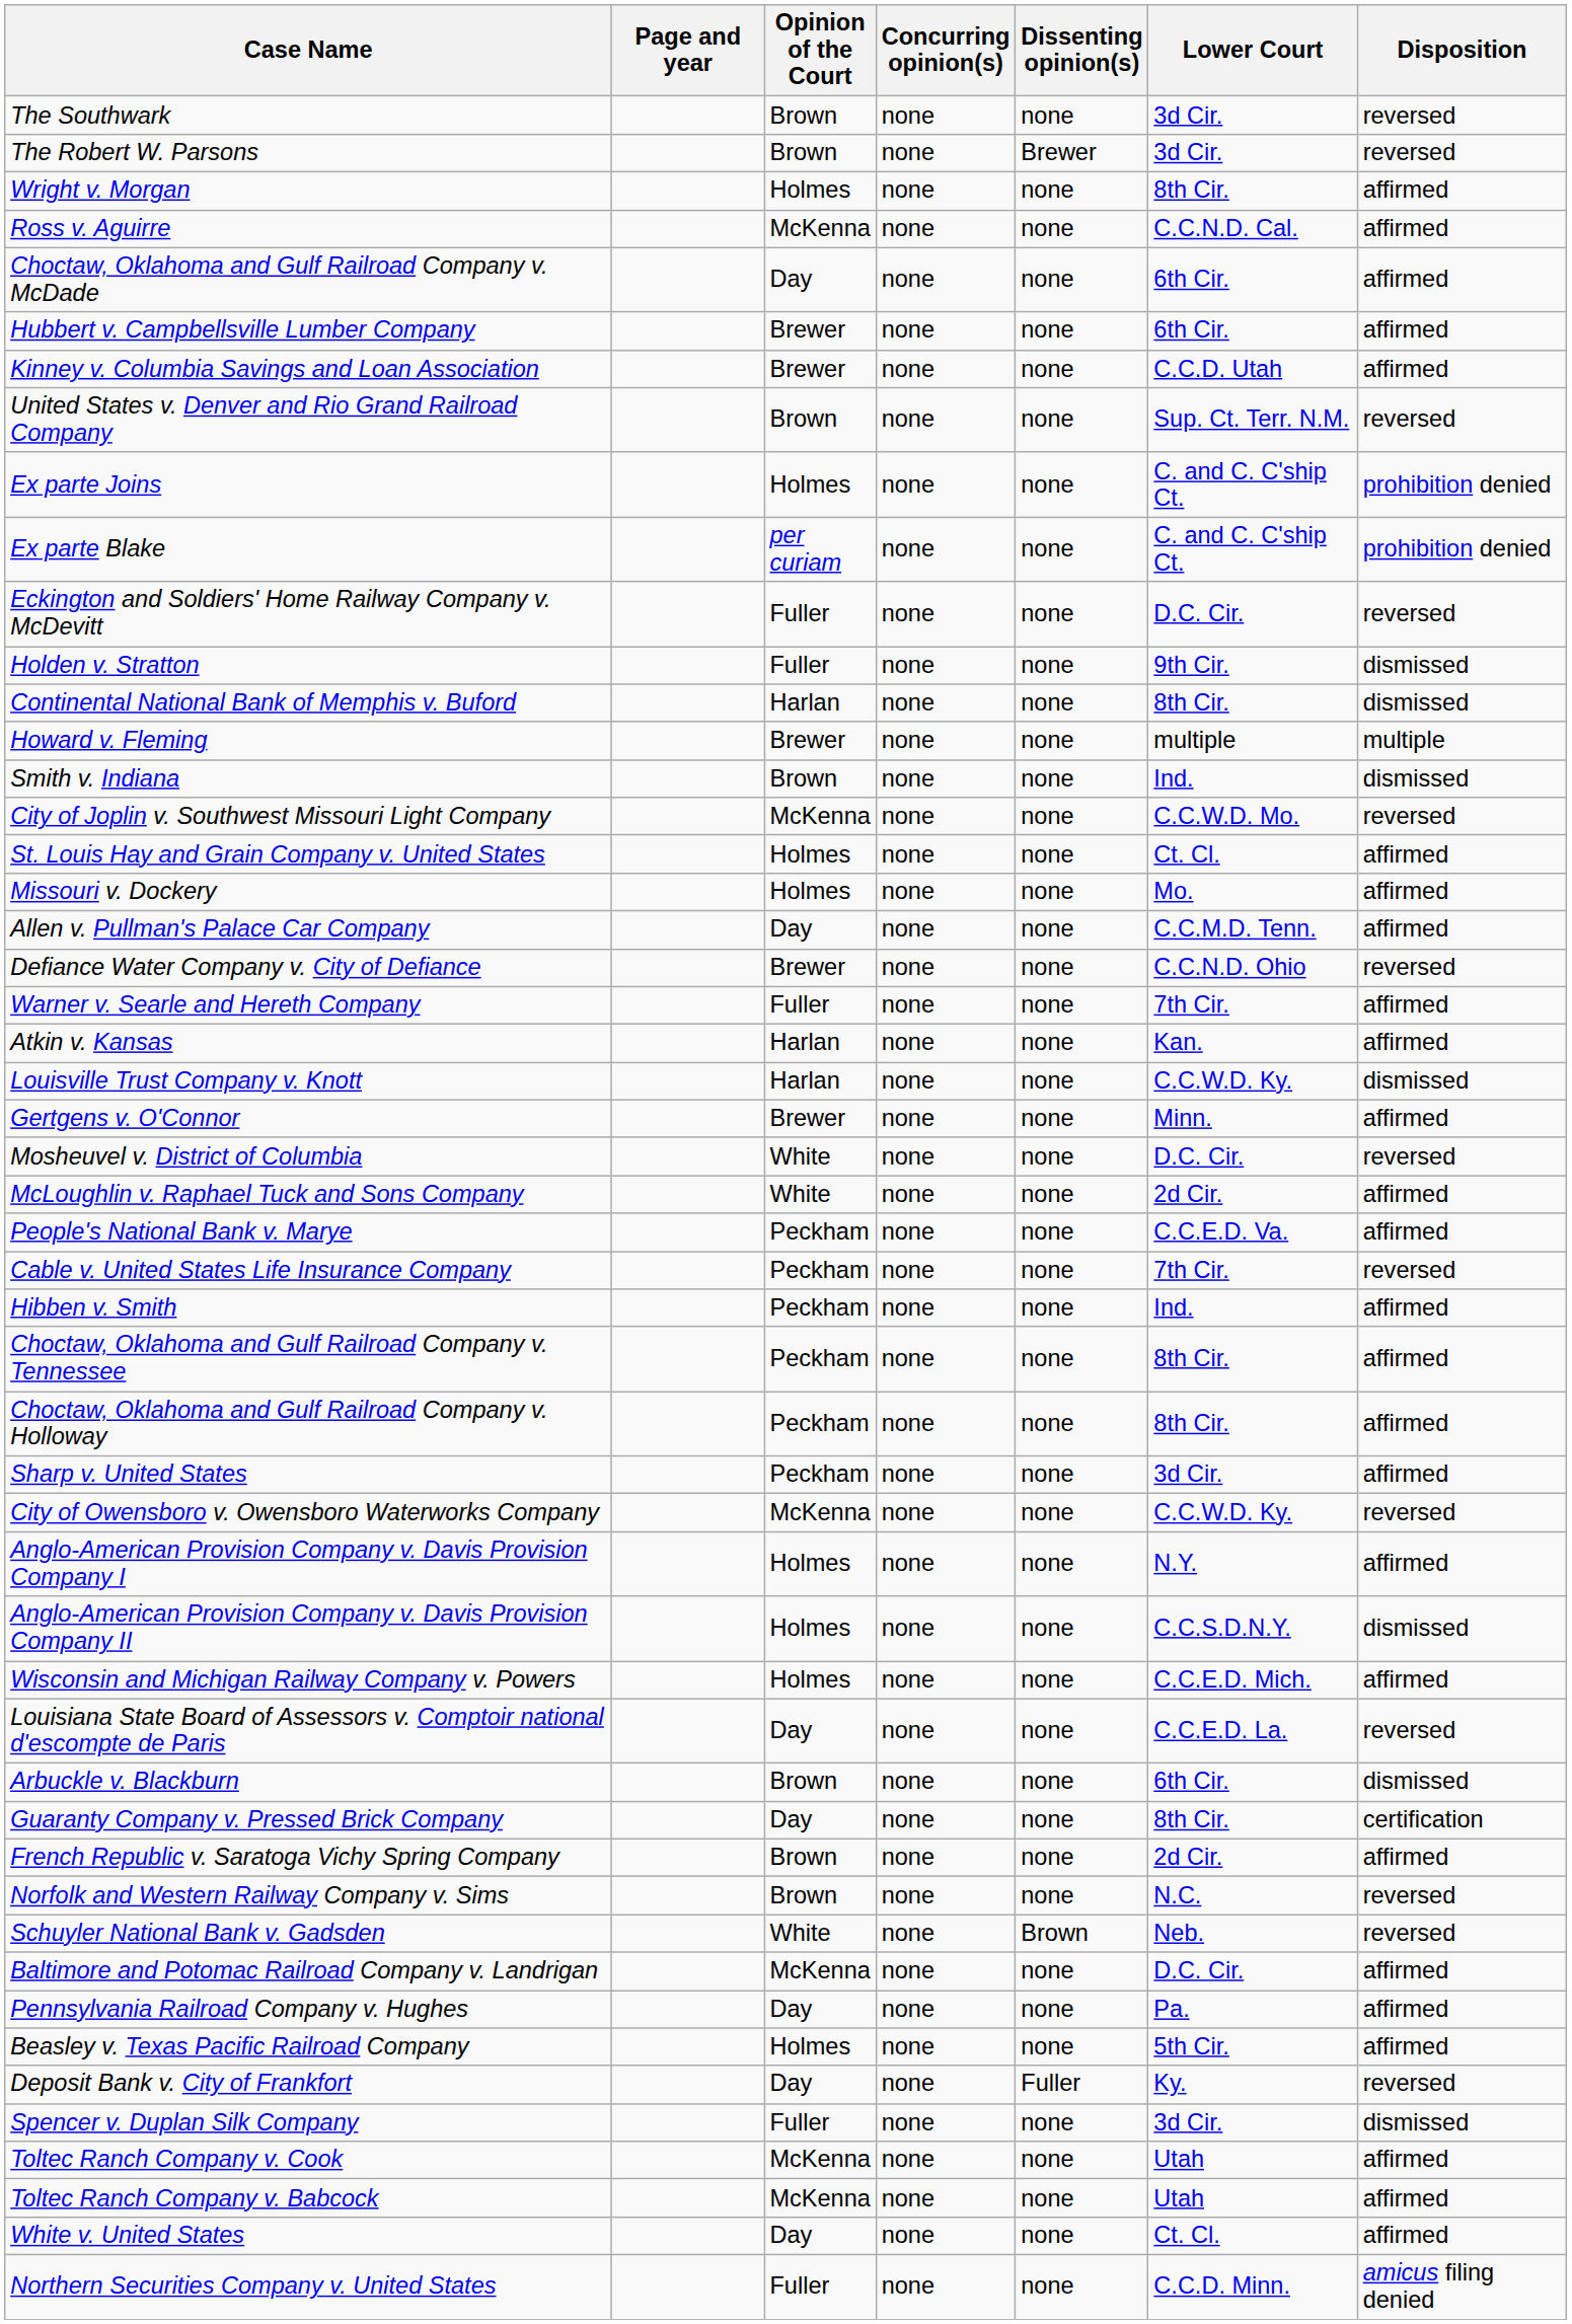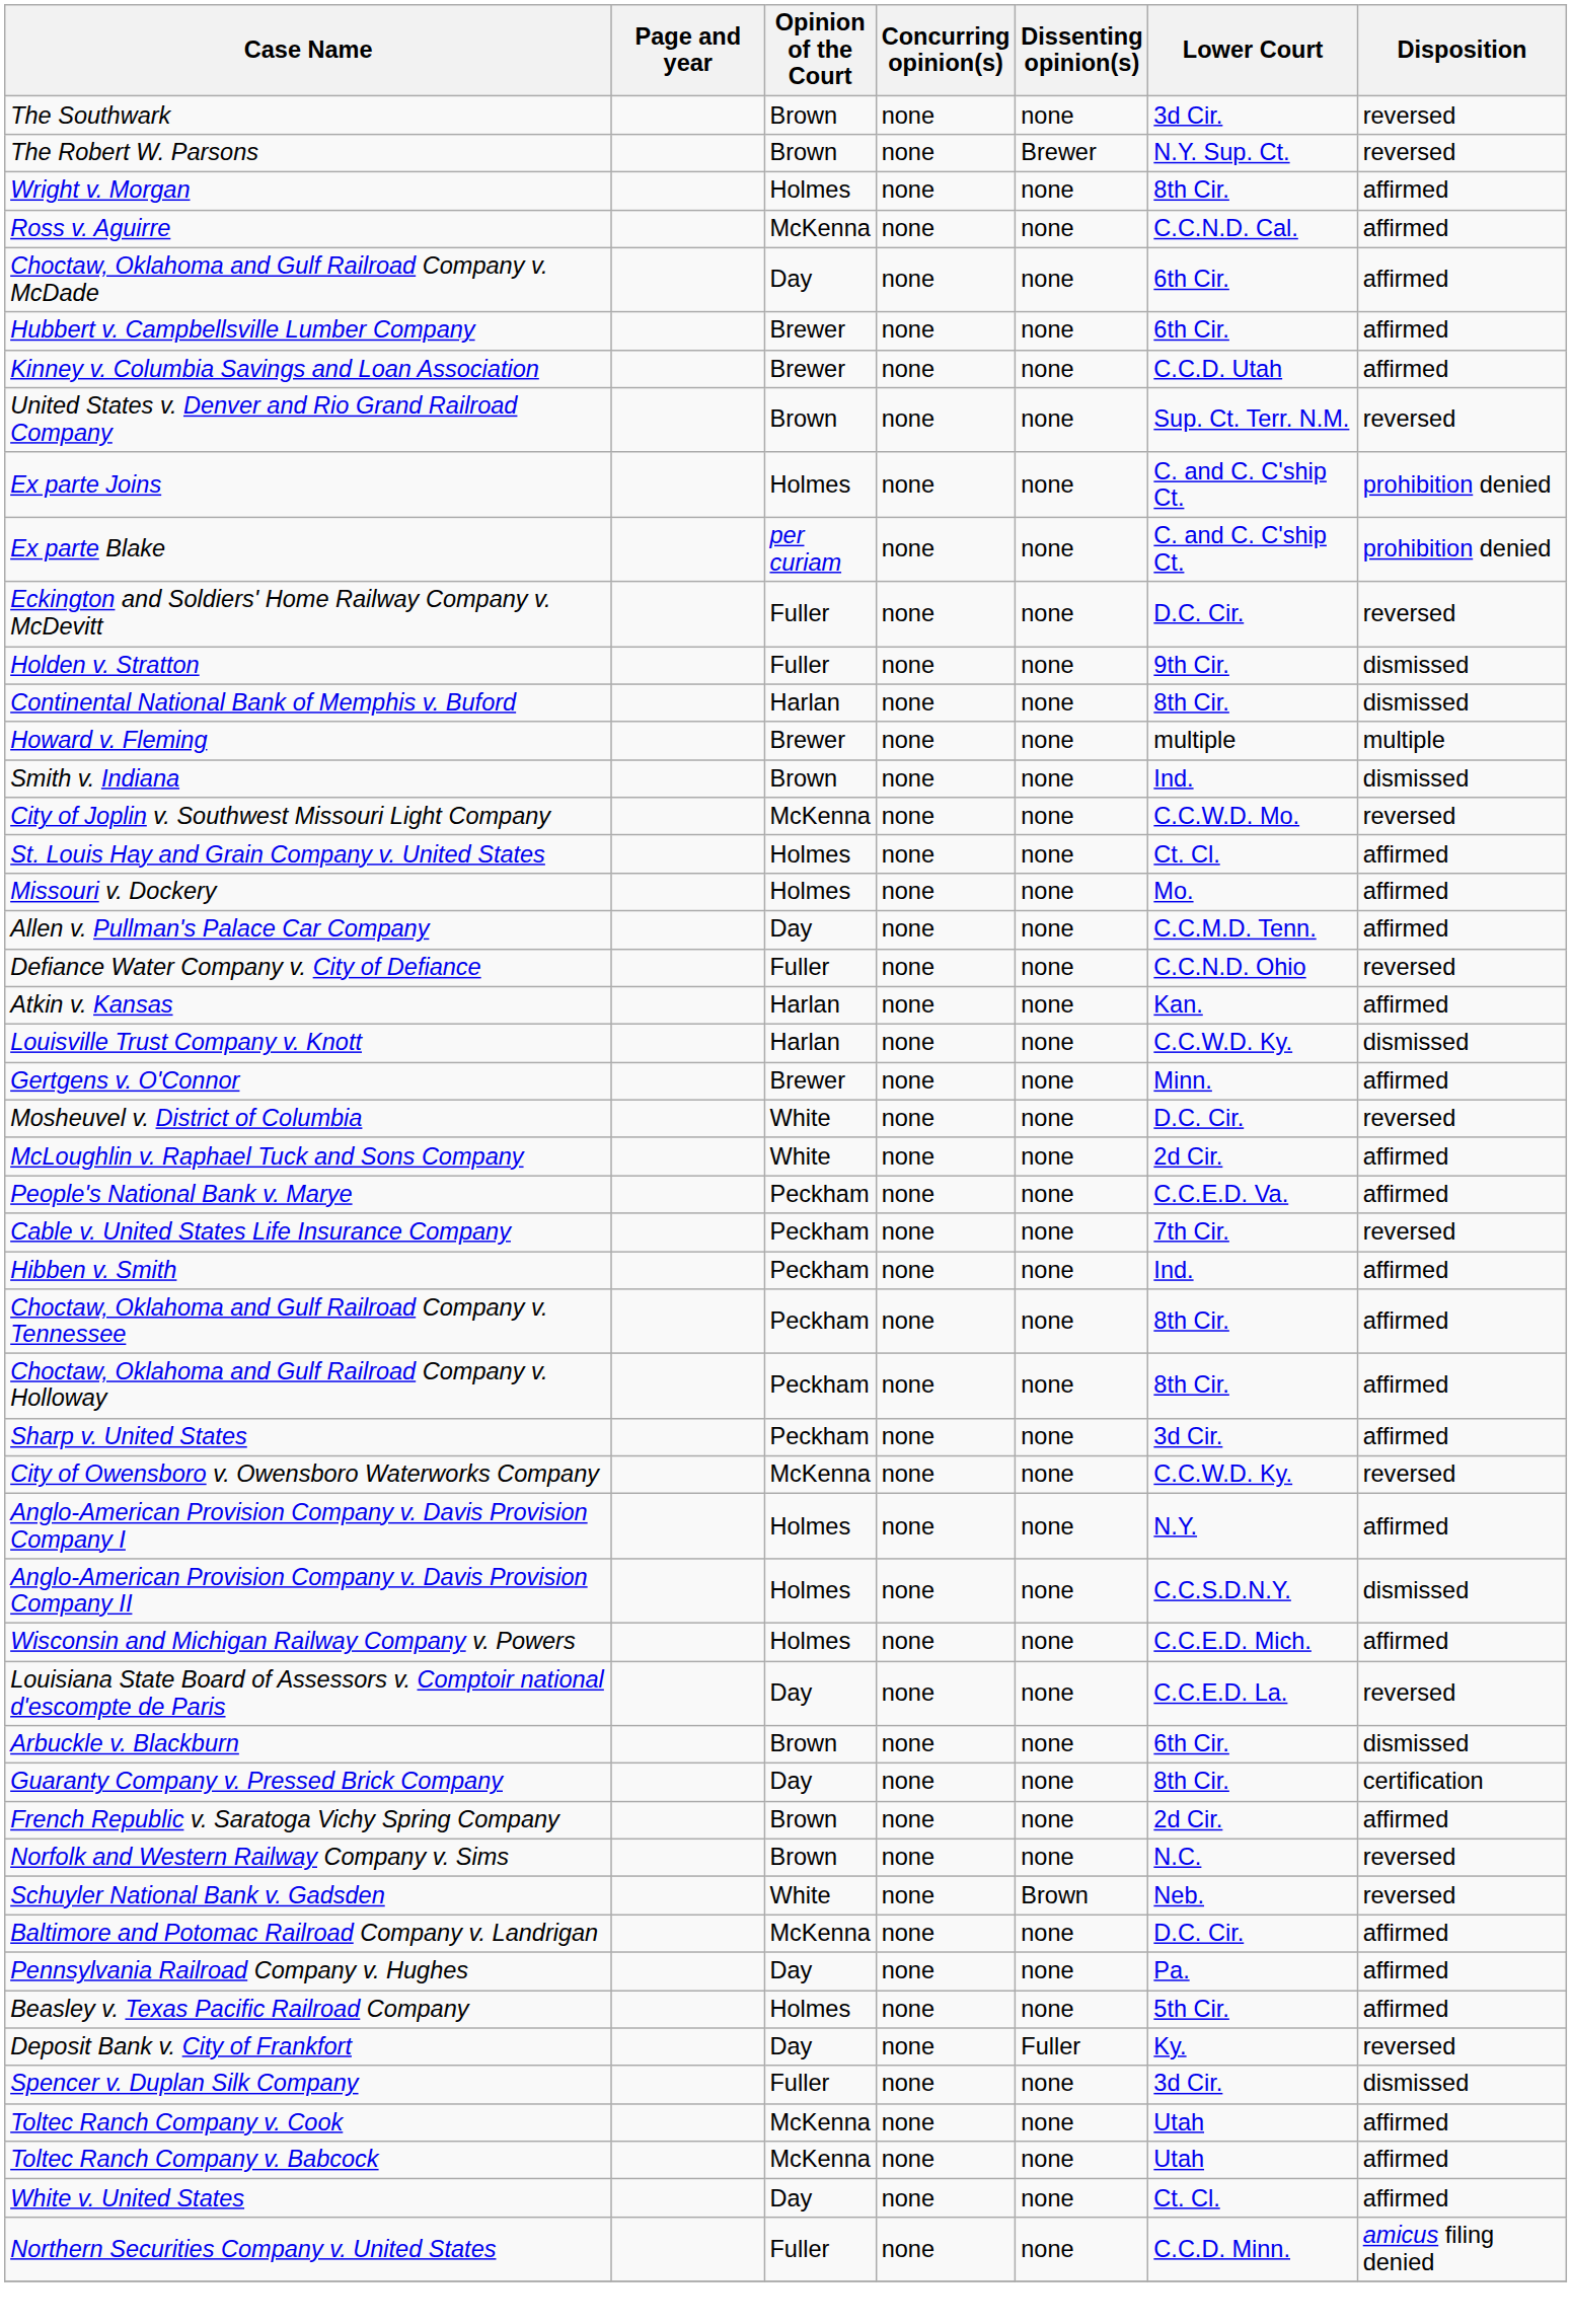The Robert W. Parsons | Lower Court: 3d Cir. -> N.Y. Sup. Ct.
Defiance Water Company v. City of Defiance | Opinion of the Court: Brewer -> Fuller
- row: Warner v. Searle and Hereth Company | Fuller | none | none | 7th Cir. | affirmed
